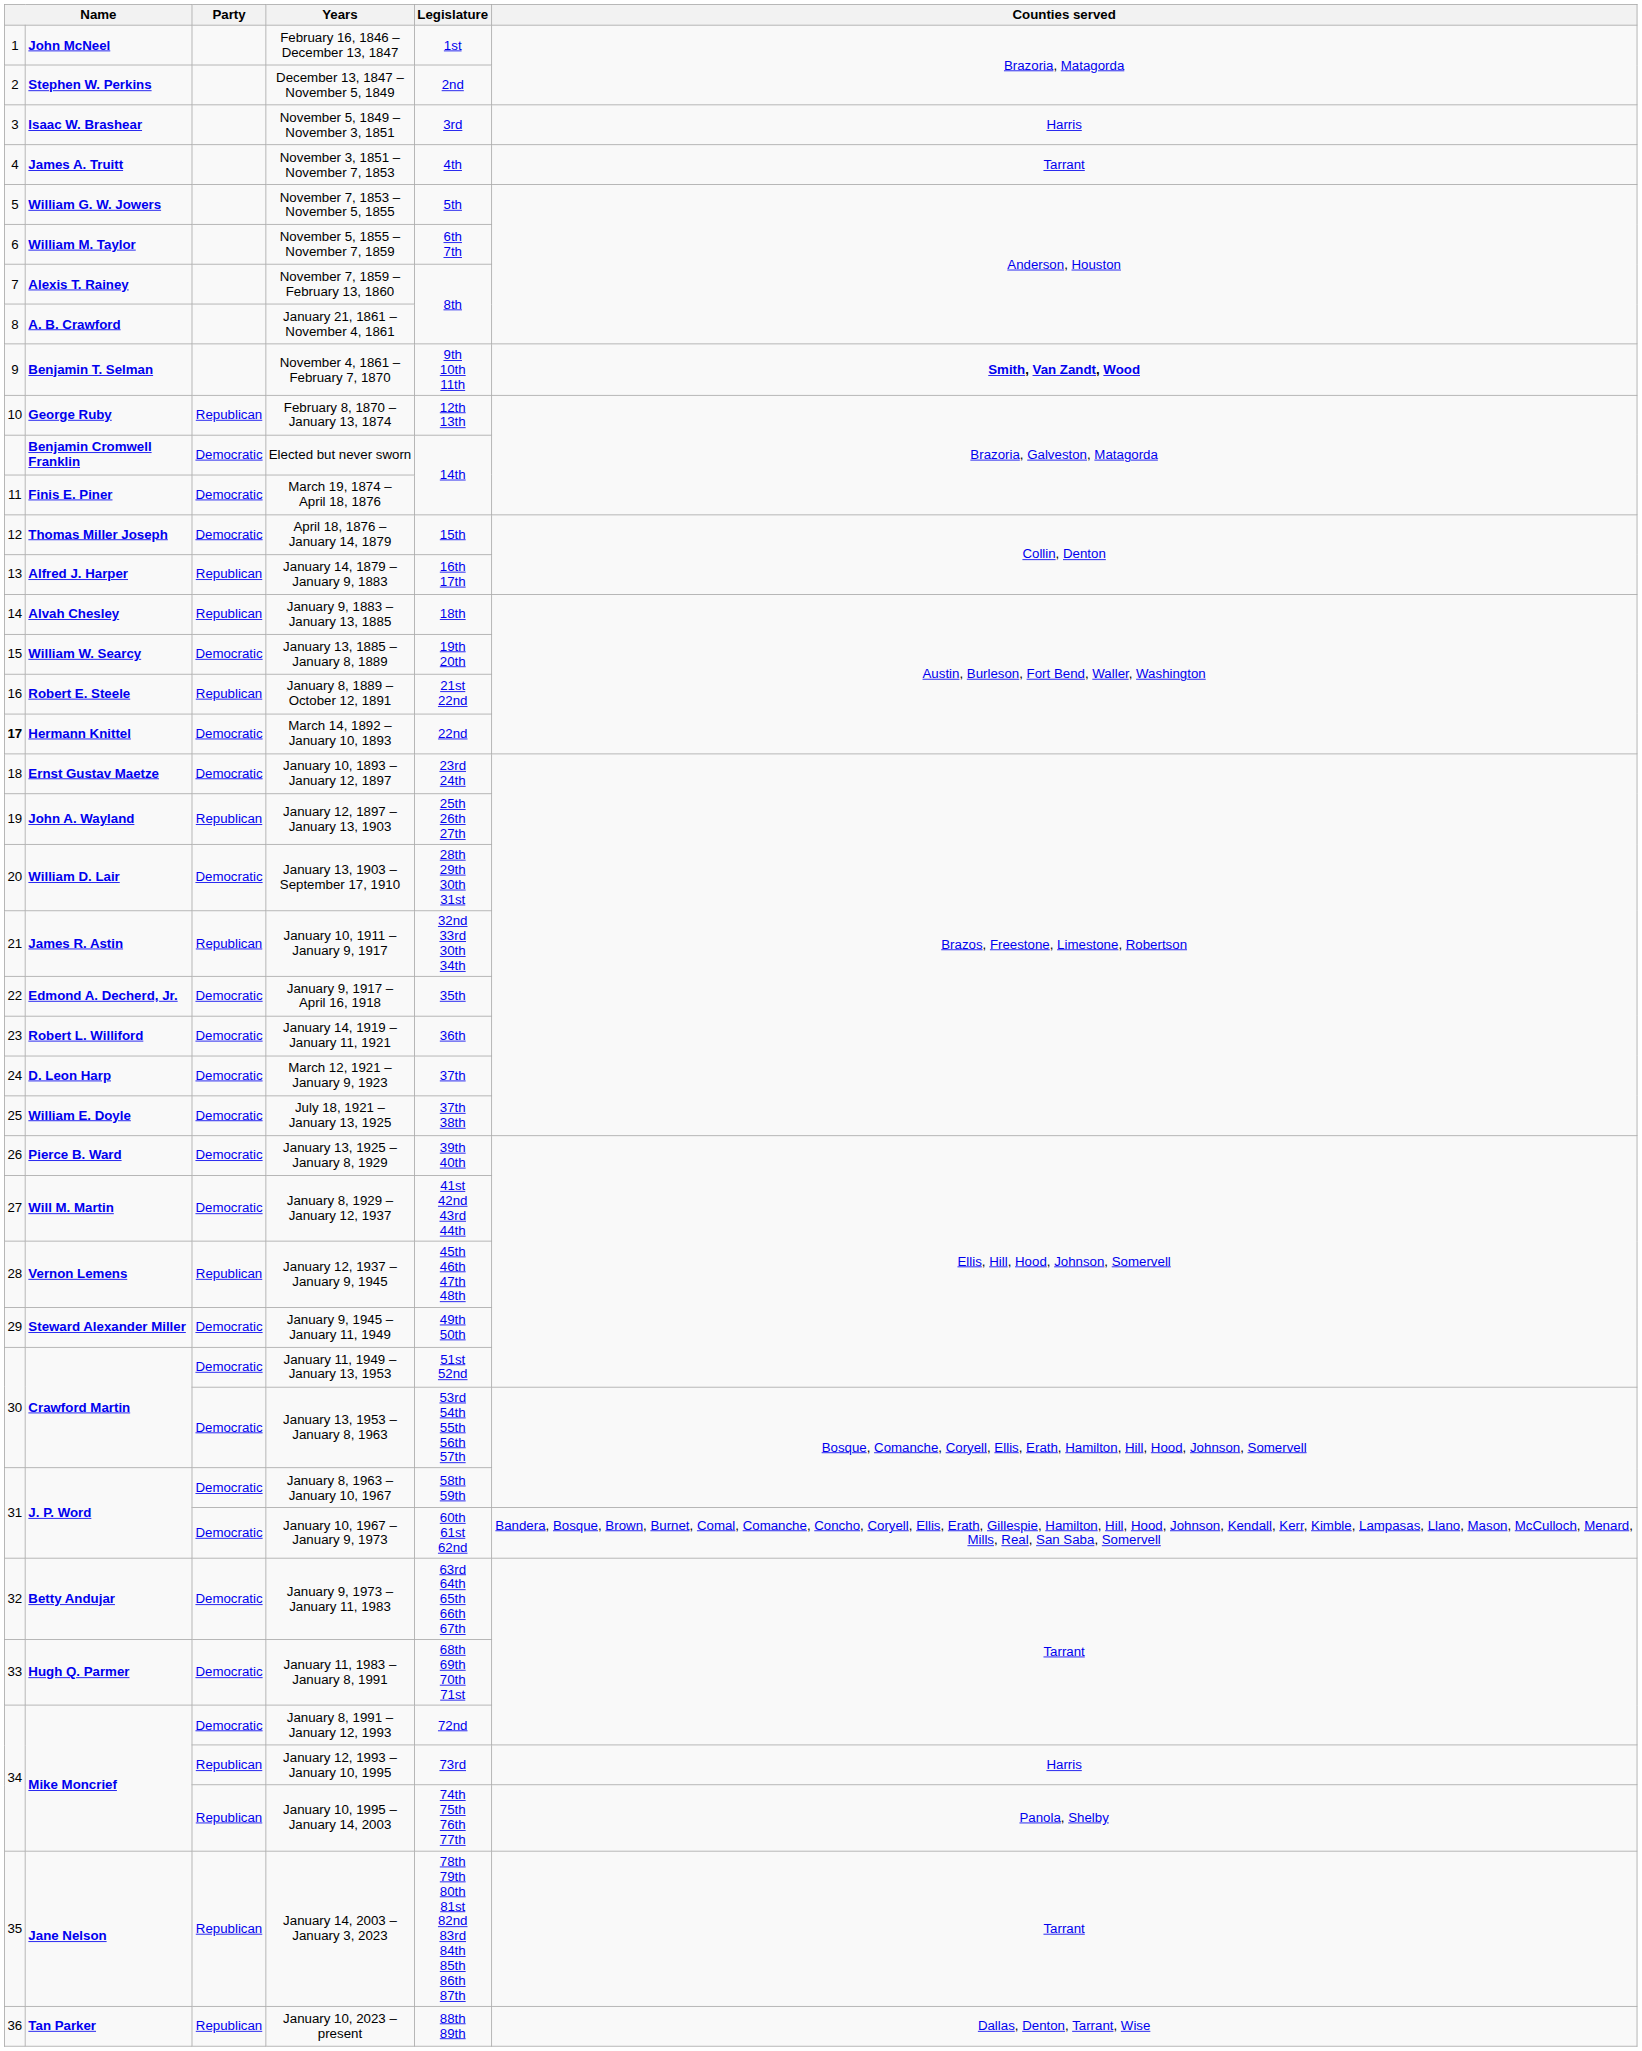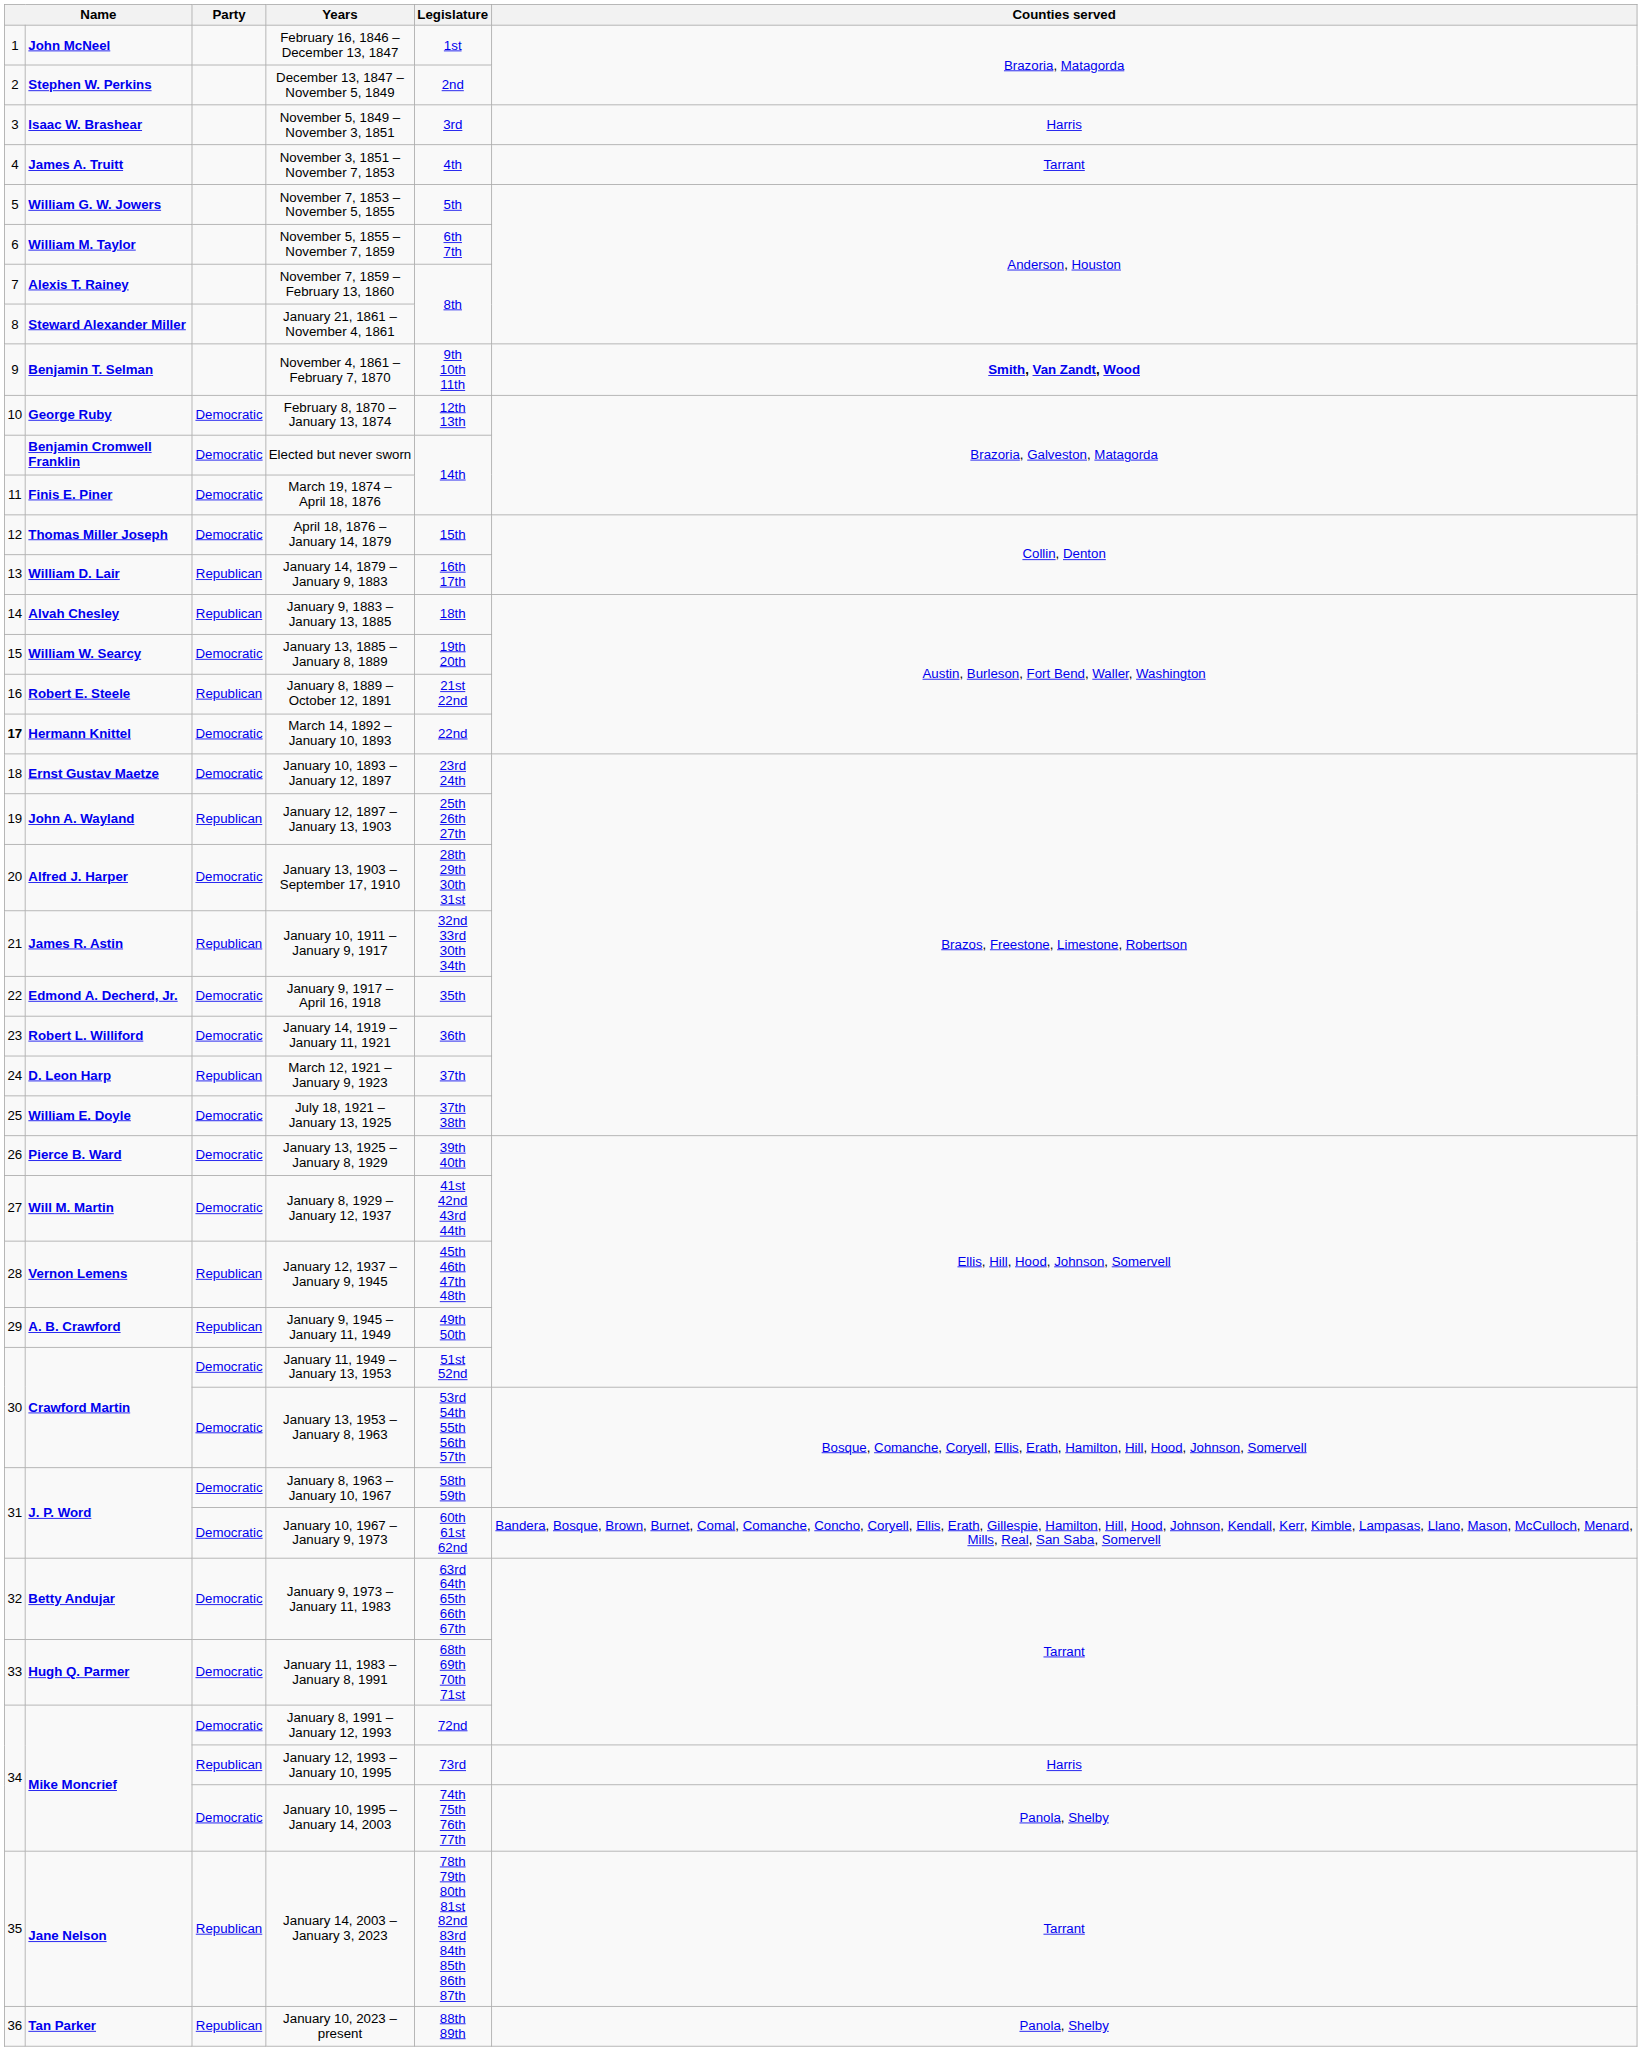January 21, 1861 – November 4, 1861 | column 2: A. B. Crawford -> Steward Alexander Miller
February 8, 1870 – January 13, 1874 | Party: Republican -> Democratic
January 14, 1879 – January 9, 1883 | column 2: Alfred J. Harper -> William D. Lair
January 13, 1903 – September 17, 1910 | column 2: William D. Lair -> Alfred J. Harper
March 12, 1921 – January 9, 1923 | Party: Democratic -> Republican
January 9, 1945 – January 11, 1949 | column 2: Steward Alexander Miller -> A. B. Crawford
January 9, 1945 – January 11, 1949 | Party: Democratic -> Republican
January 10, 1995 – January 14, 2003 | Party: Republican -> Democratic
January 10, 2023 – present | Counties served: Dallas, Denton, Tarrant, Wise -> Panola, Shelby
